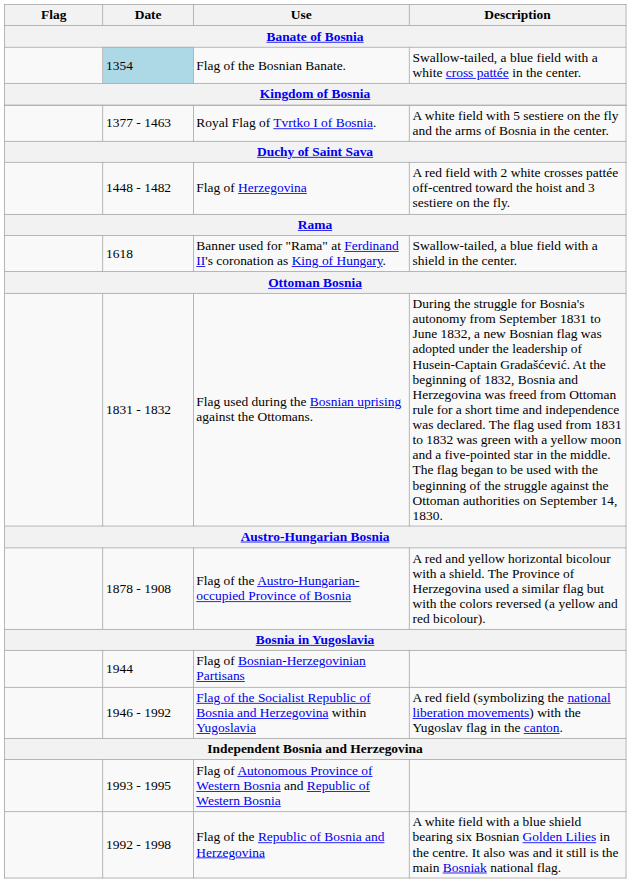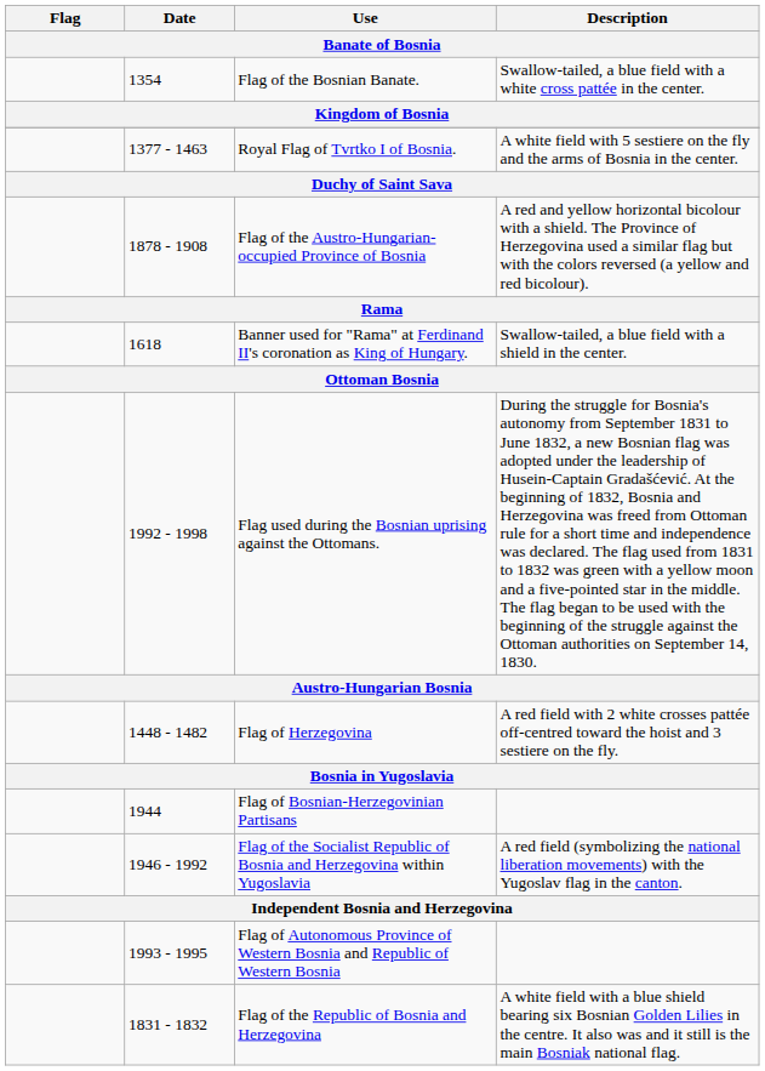Flag of the Bosnian Banate. | Date: lightblue background -> no background
rows swapped: Flag of Herzegovina <-> Flag of the Austro-Hungarian-occupied Province of Bosnia
Flag used during the Bosnian uprising against the Ottomans. | Date: 1831 - 1832 -> 1992 - 1998
Flag of the Republic of Bosnia and Herzegovina | Date: 1992 - 1998 -> 1831 - 1832
